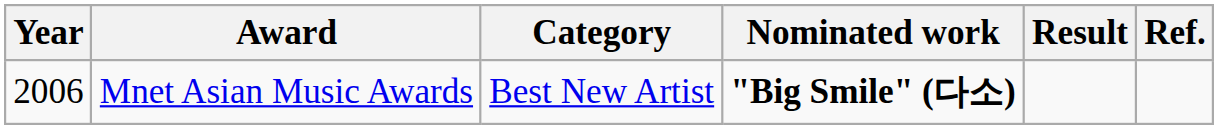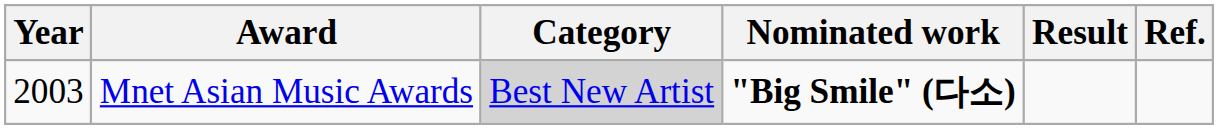Mnet Asian Music Awards | Year: 2006 -> 2003
Mnet Asian Music Awards | Category: no background -> lightgrey background
